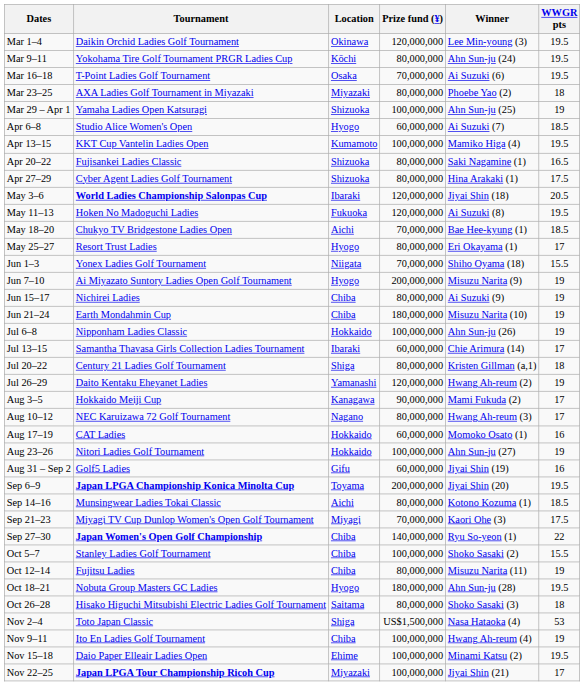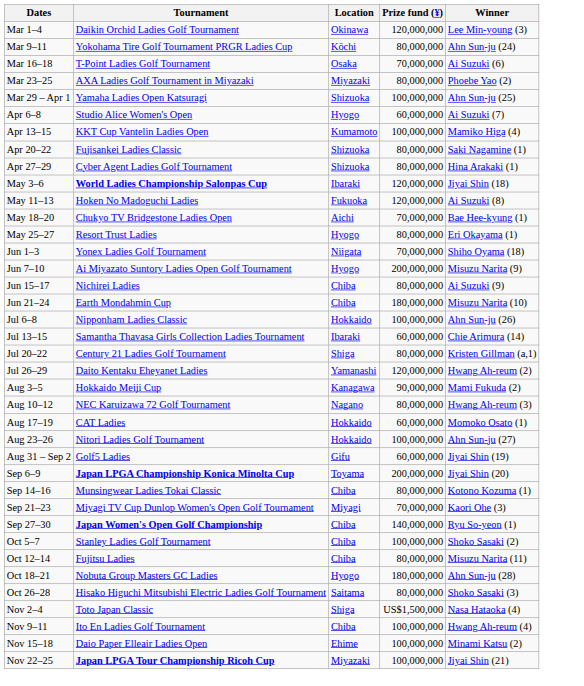- column: WWGR pts | 19.5 | 19.5 | 19.5 | 18 | 19 | 18.5 | 19.5 | 16.5 | 17.5 | 20.5 | 19.5 | 18.5 | 17 | 15.5 | 19 | 19 | 19 | 19 | 17 | 18 | 19 | 17 | 17 | 16 | 19 | 16 | 19.5 | 18.5 | 17.5 | 22 | 15.5 | 19 | 19.5 | 18 | 53 | 19 | 19.5 | 17
Sep 14–16 | Location: Aichi -> Chiba
